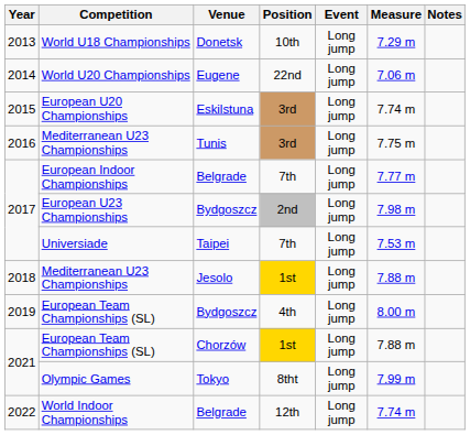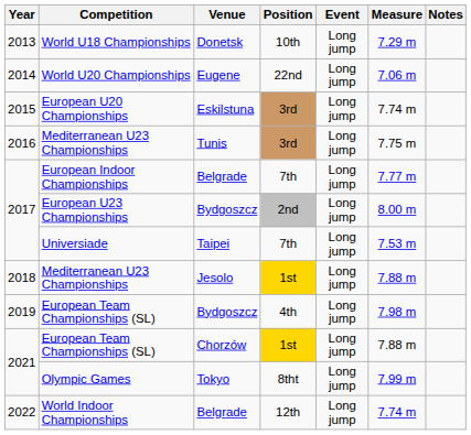European U23 Championships | Measure: 7.98 m -> 8.00 m
European Team Championships (SL) / Bydgoszcz | Measure: 8.00 m -> 7.98 m
